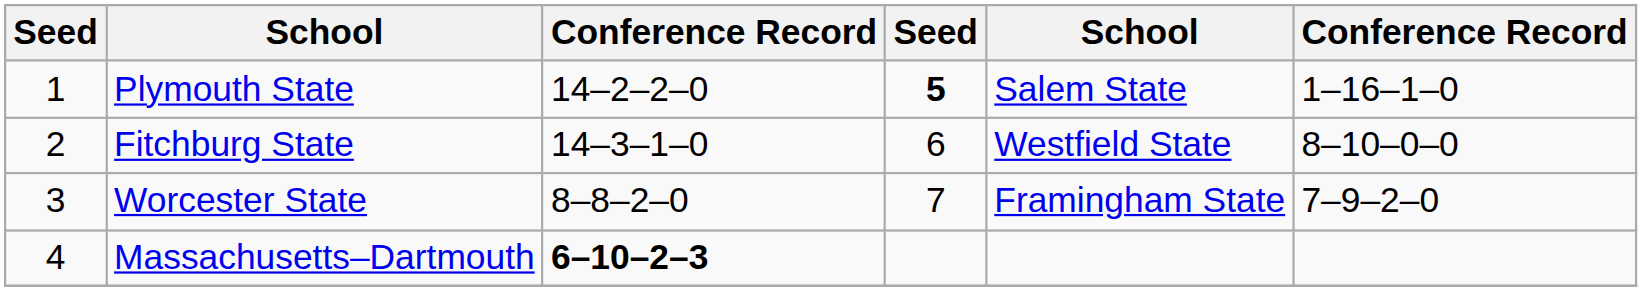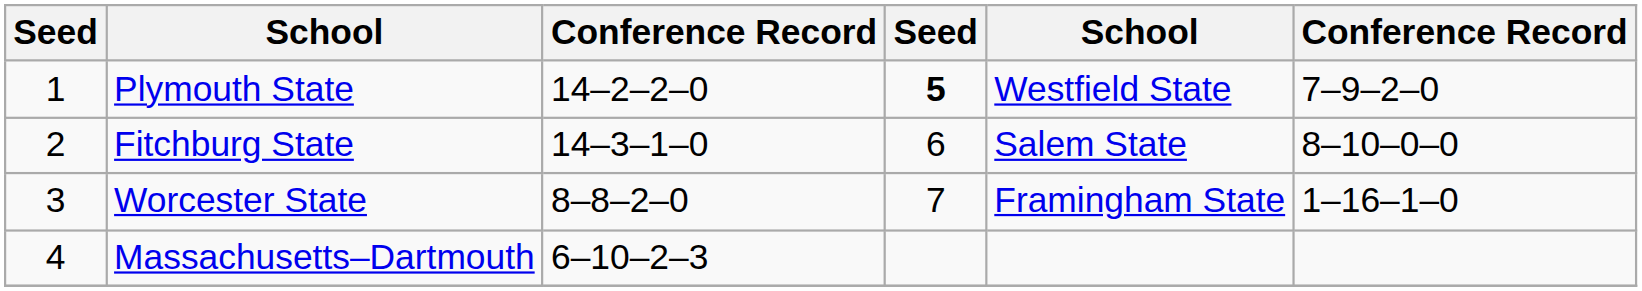Plymouth State | column 5: Salem State -> Westfield State
Plymouth State | column 6: 1–16–1–0 -> 7–9–2–0
Fitchburg State | column 5: Westfield State -> Salem State
Worcester State | column 6: 7–9–2–0 -> 1–16–1–0
Massachusetts–Dartmouth | column 3: bold -> normal
